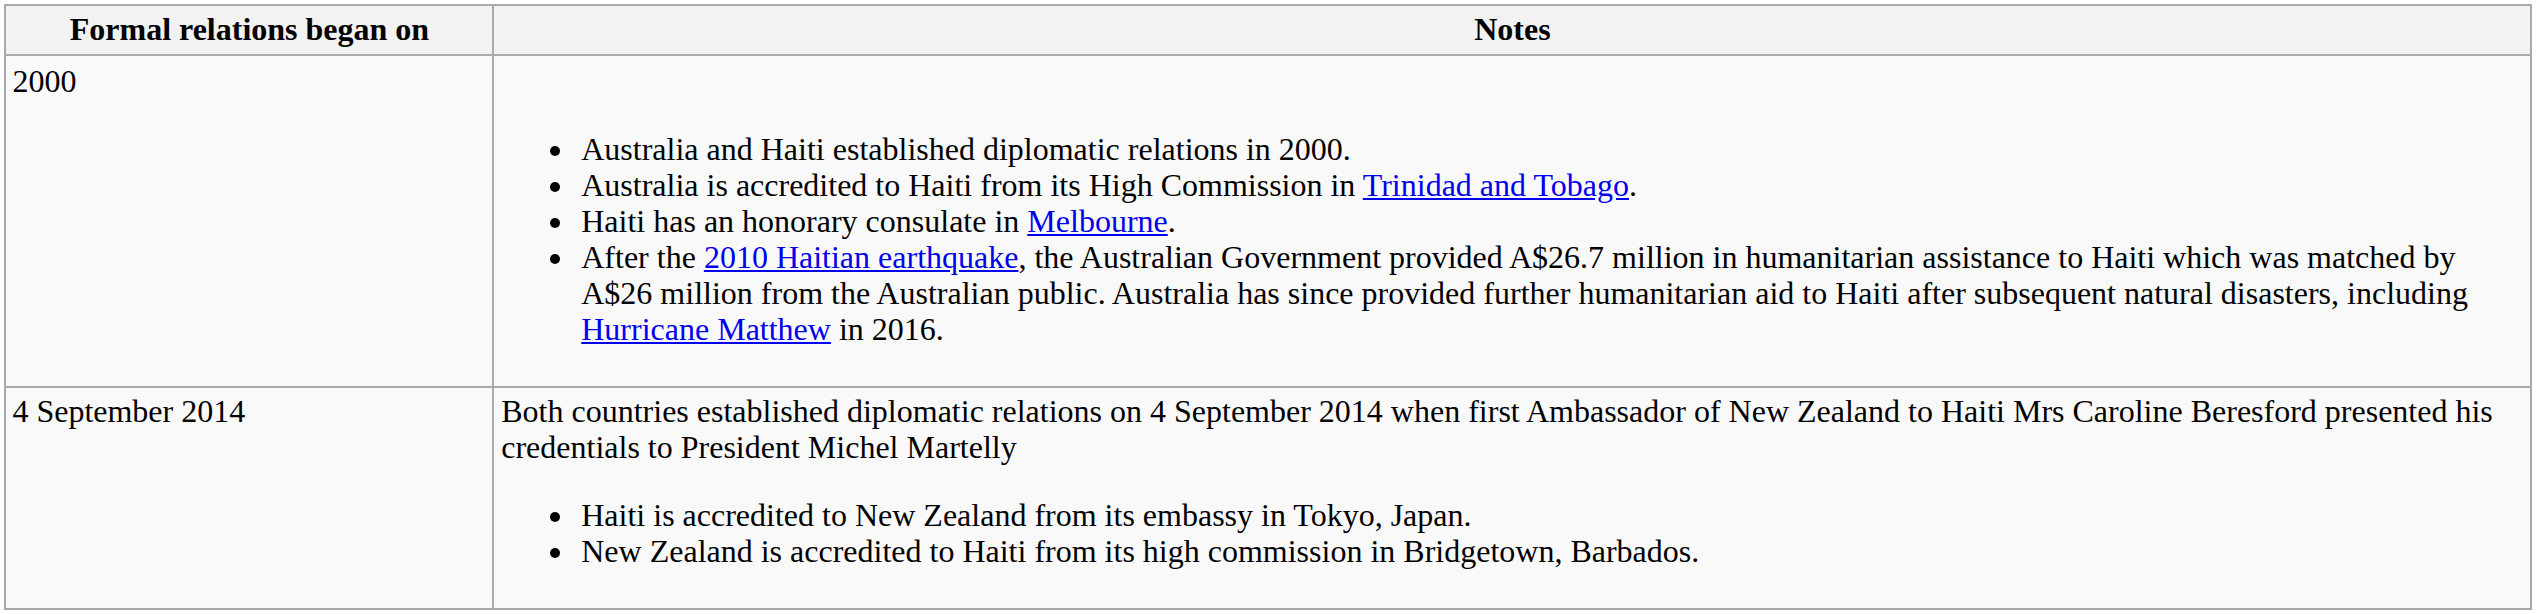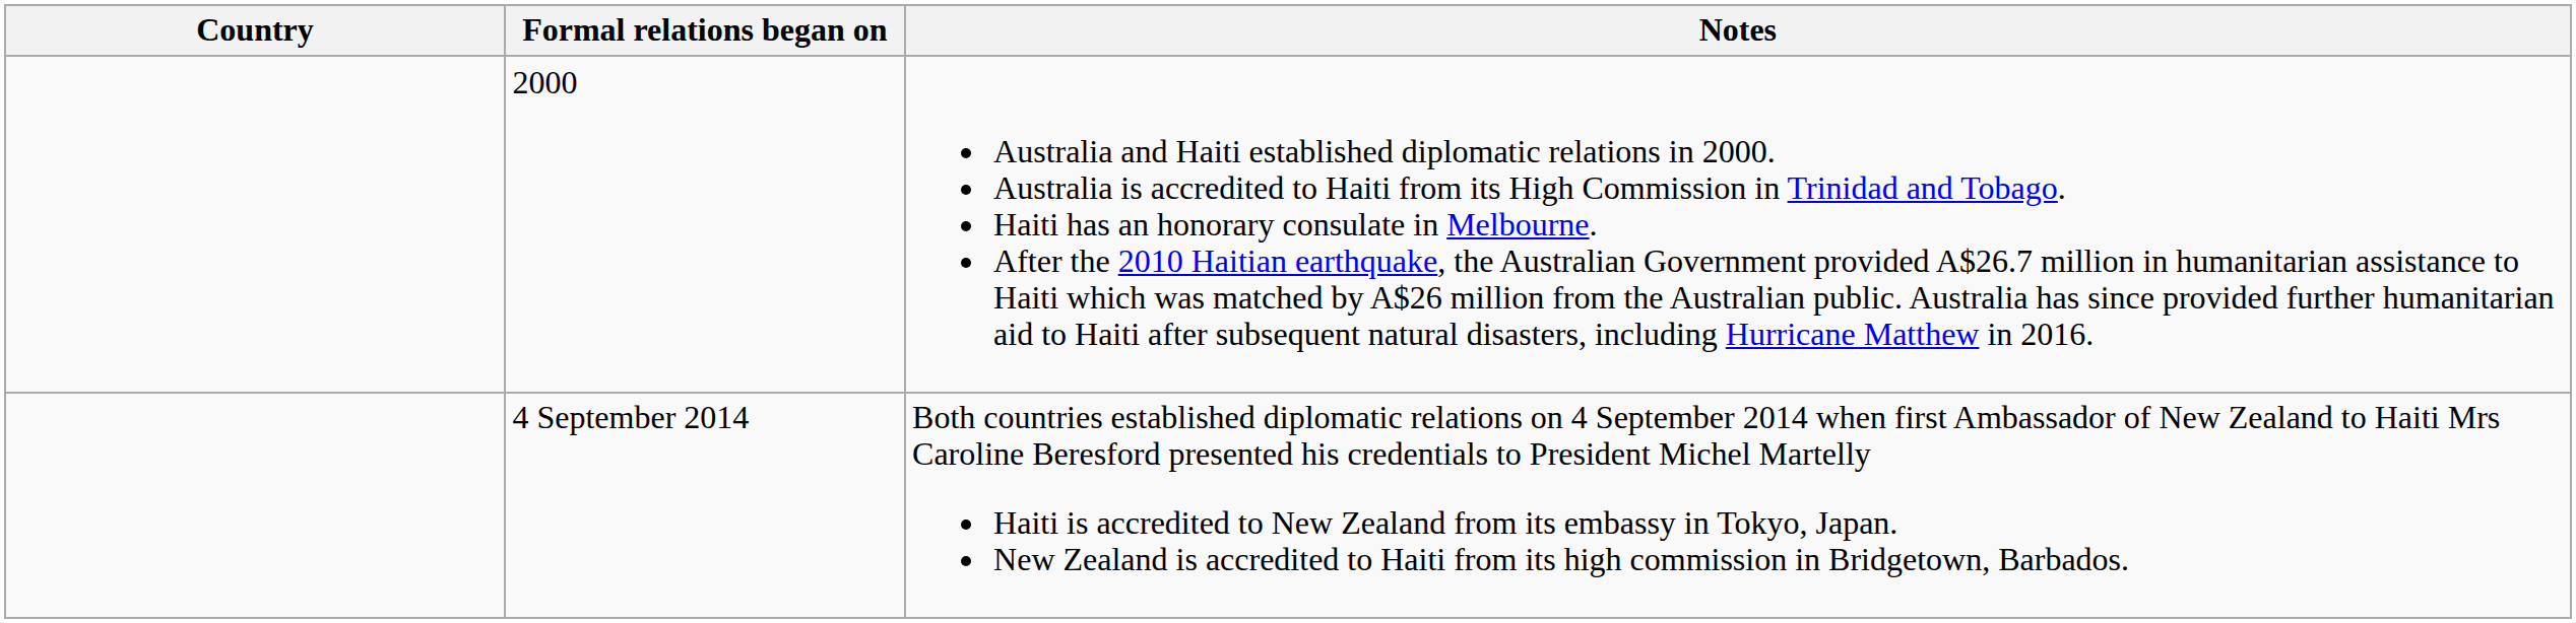+ column: Country
